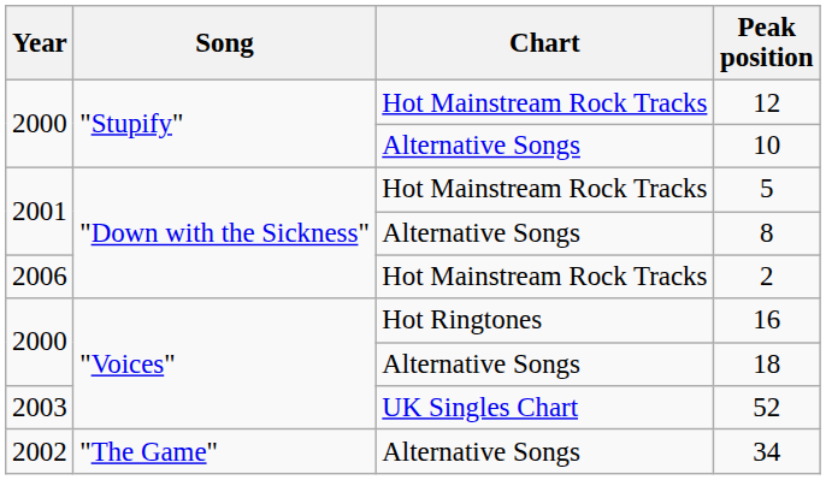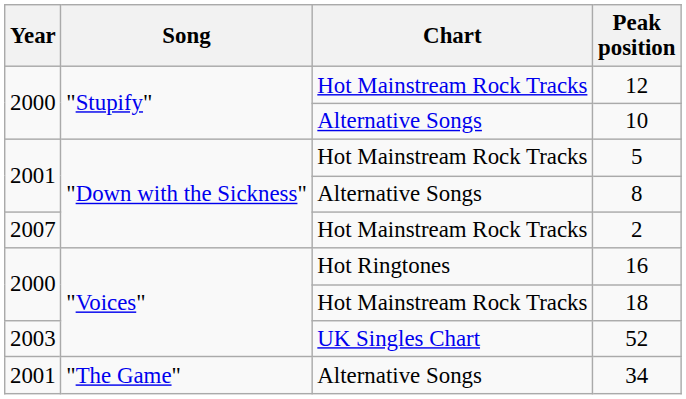2 | Year: 2006 -> 2007
18 | Chart: Alternative Songs -> Hot Mainstream Rock Tracks
34 | Year: 2002 -> 2001
